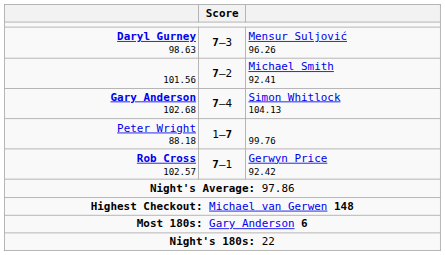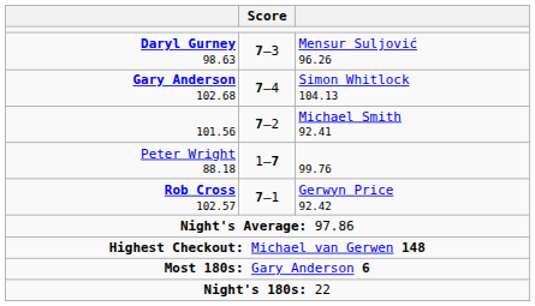rows swapped: 101.56 <-> Gary Anderson 102.68
